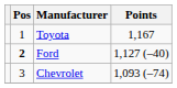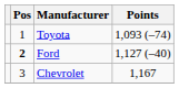Toyota | Points: 1,167 -> 1,093 (–74)
Chevrolet | Points: 1,093 (–74) -> 1,167
